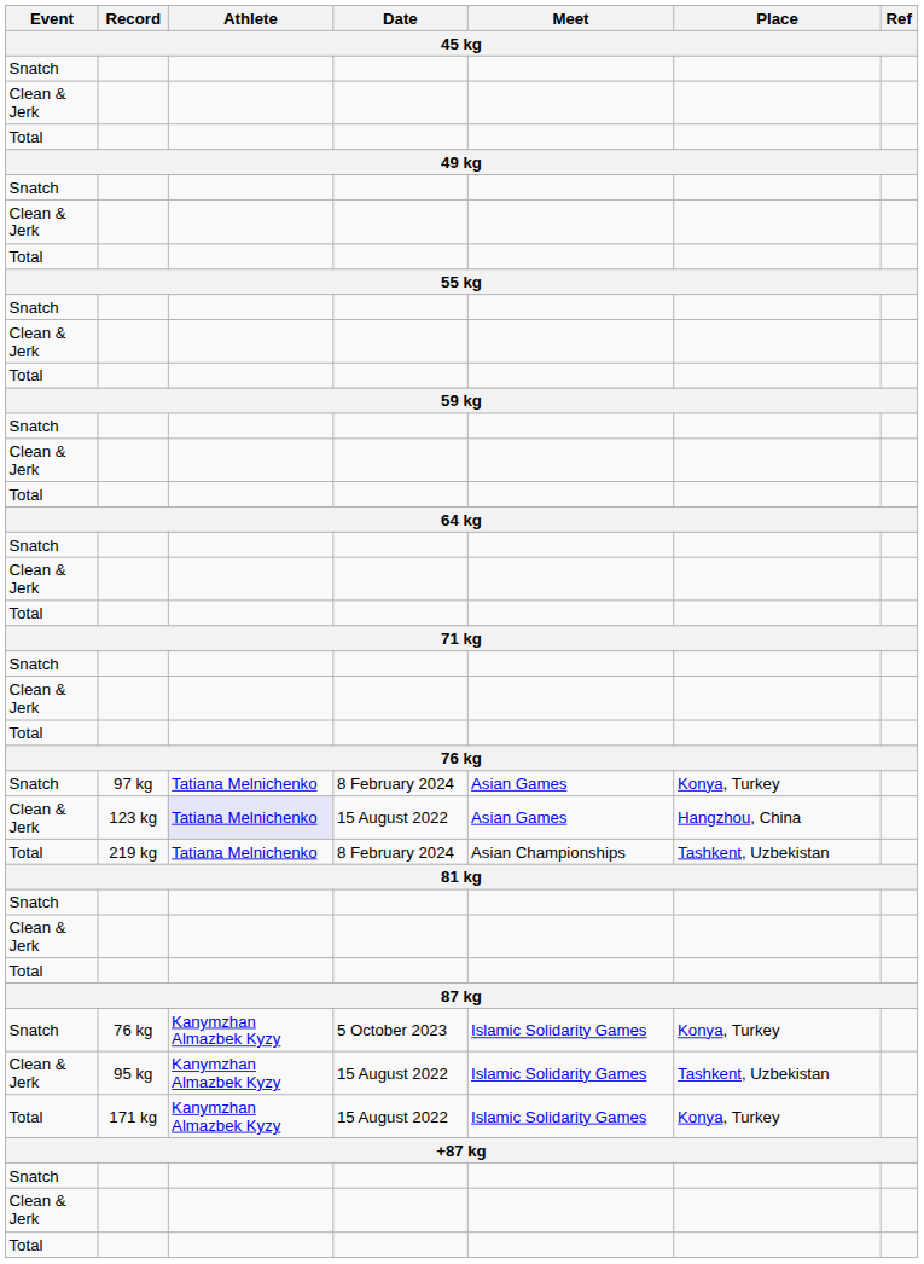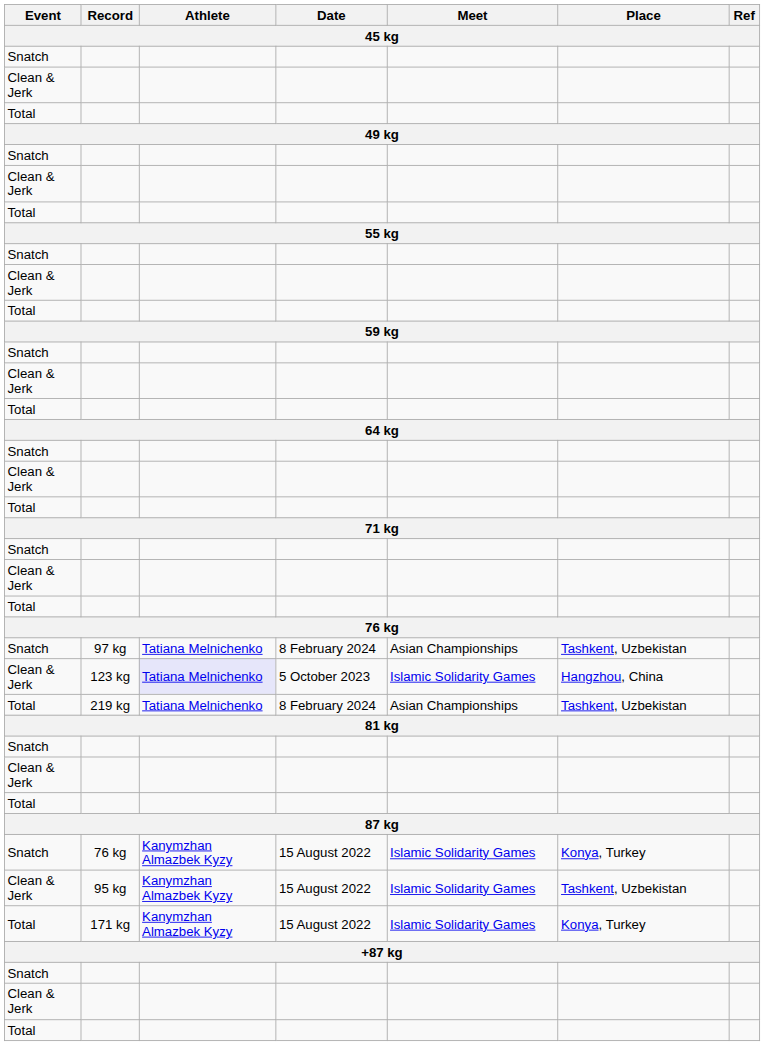97 kg | Meet: Asian Games -> Asian Championships
97 kg | Place: Konya, Turkey -> Tashkent, Uzbekistan
123 kg | Date: 15 August 2022 -> 5 October 2023
123 kg | Meet: Asian Games -> Islamic Solidarity Games
Snatch / 76 kg | Date: 5 October 2023 -> 15 August 2022
